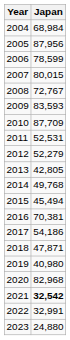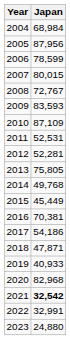2010 | Japan: 87,709 -> 87,109
2012 | Japan: 52,279 -> 52,281
2013 | Japan: 42,805 -> 75,805
2015 | Japan: 45,494 -> 45,449
2019 | Japan: 40,980 -> 40,933
